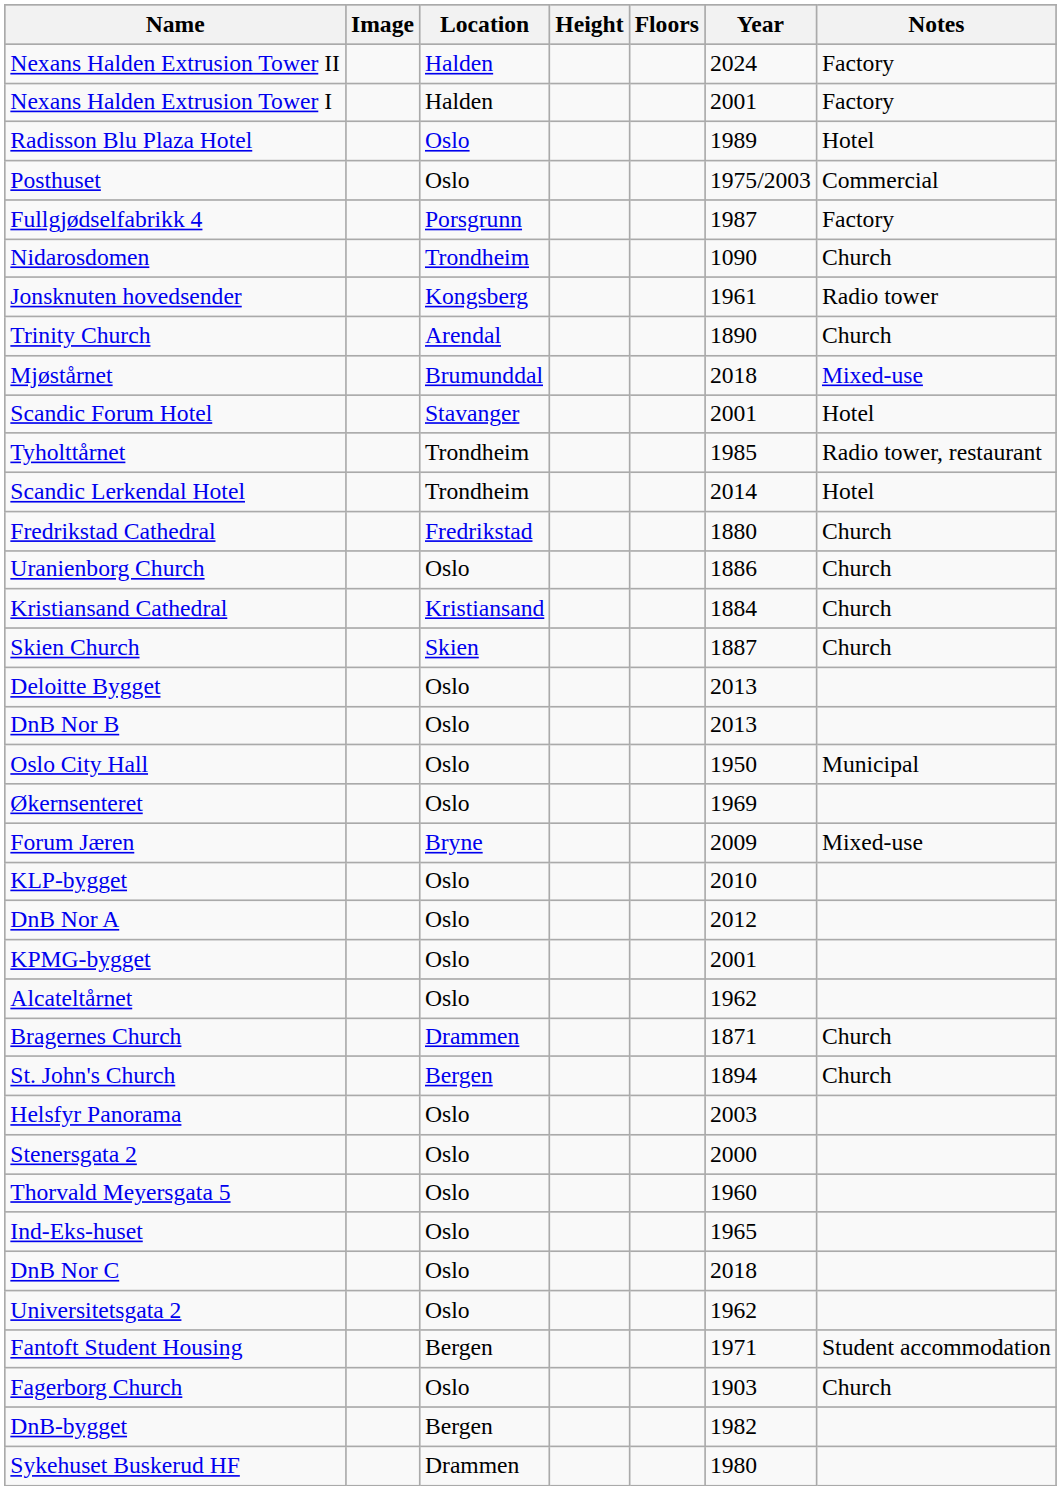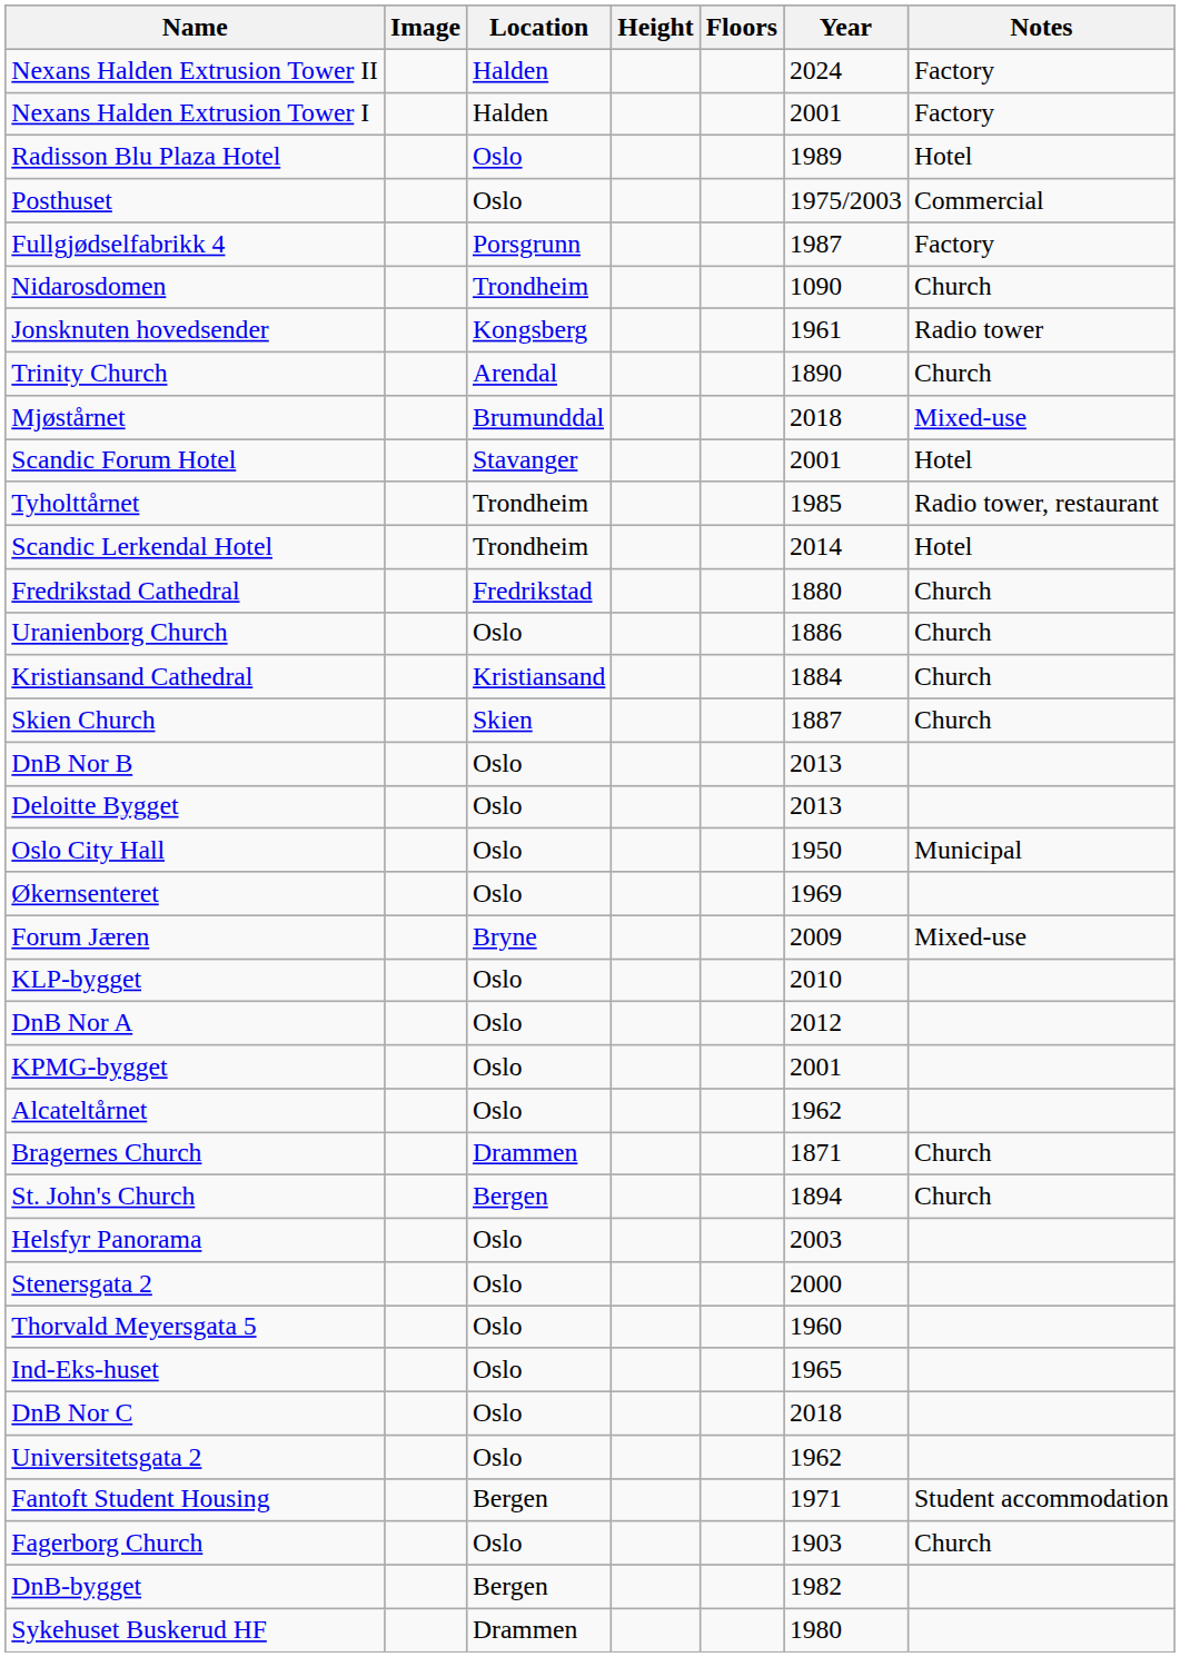rows swapped: DnB Nor B <-> Deloitte Bygget
